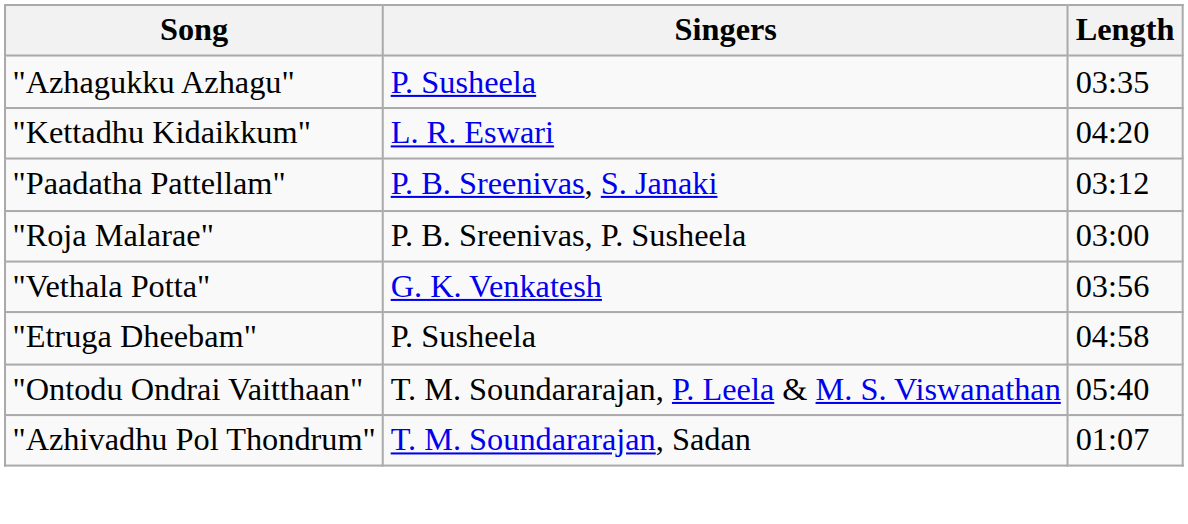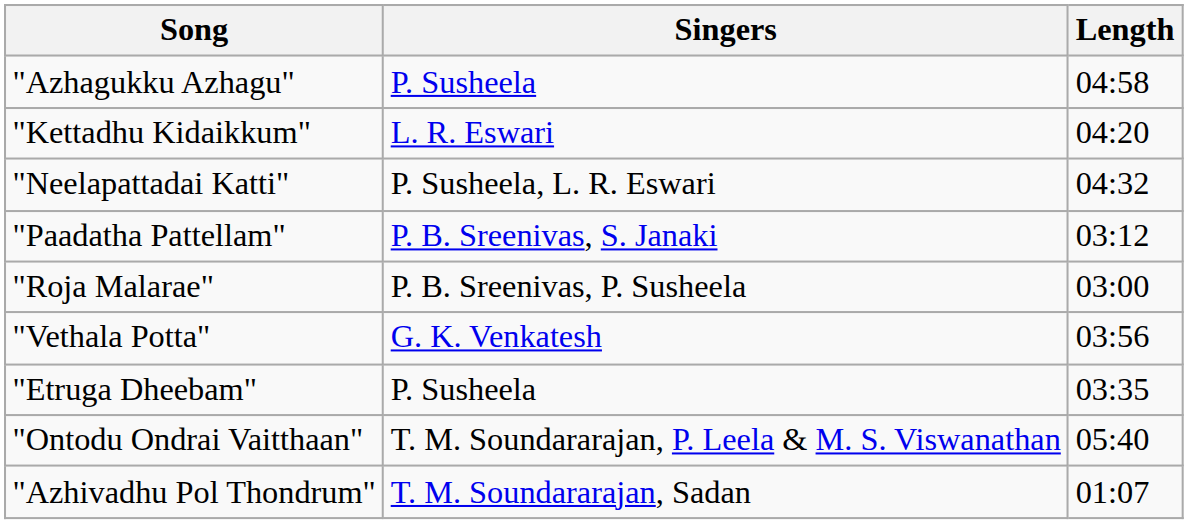"Azhagukku Azhagu" | Length: 03:35 -> 04:58
+ row: "Neelapattadai Katti" | P. Susheela, L. R. Eswari | 04:32
"Etruga Dheebam" | Length: 04:58 -> 03:35
